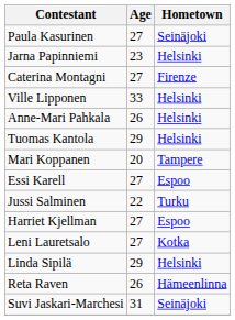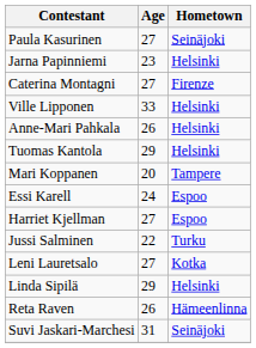Essi Karell | Age: 27 -> 24
rows swapped: Harriet Kjellman <-> Jussi Salminen
